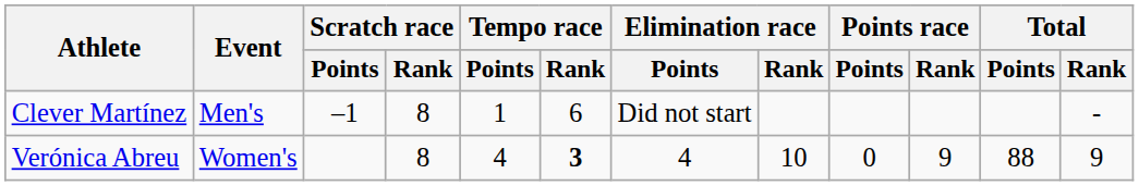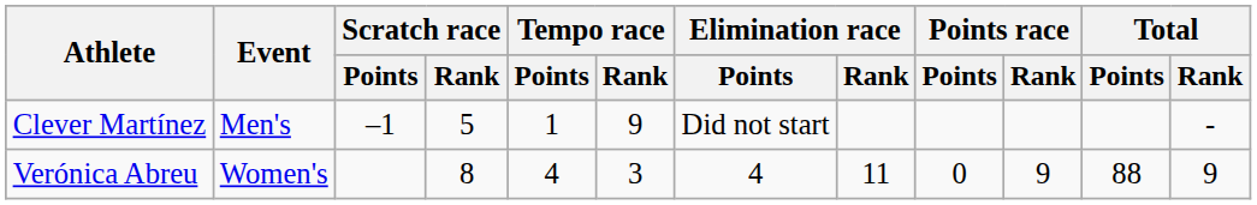Clever Martínez | Scratch race / Rank: 8 -> 5
Clever Martínez | Tempo race / Rank: 6 -> 9
Verónica Abreu | Tempo race / Rank: bold -> normal
Verónica Abreu | Elimination race / Rank: 10 -> 11
